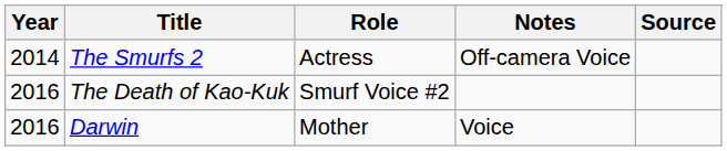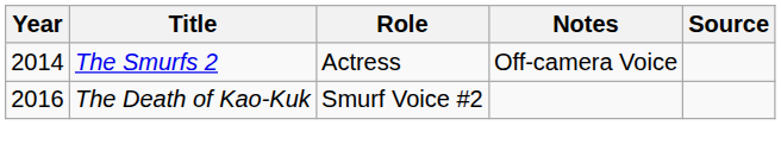- row: 2016 | Darwin | Mother | Voice
